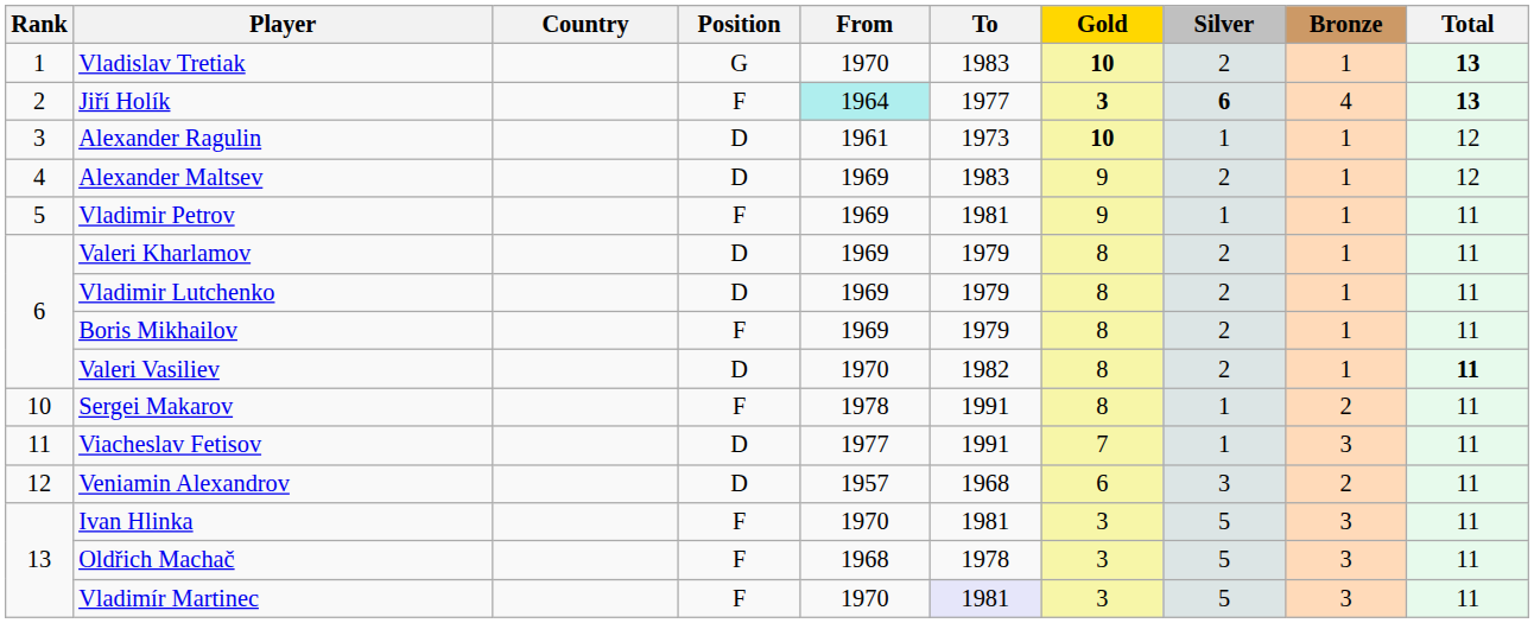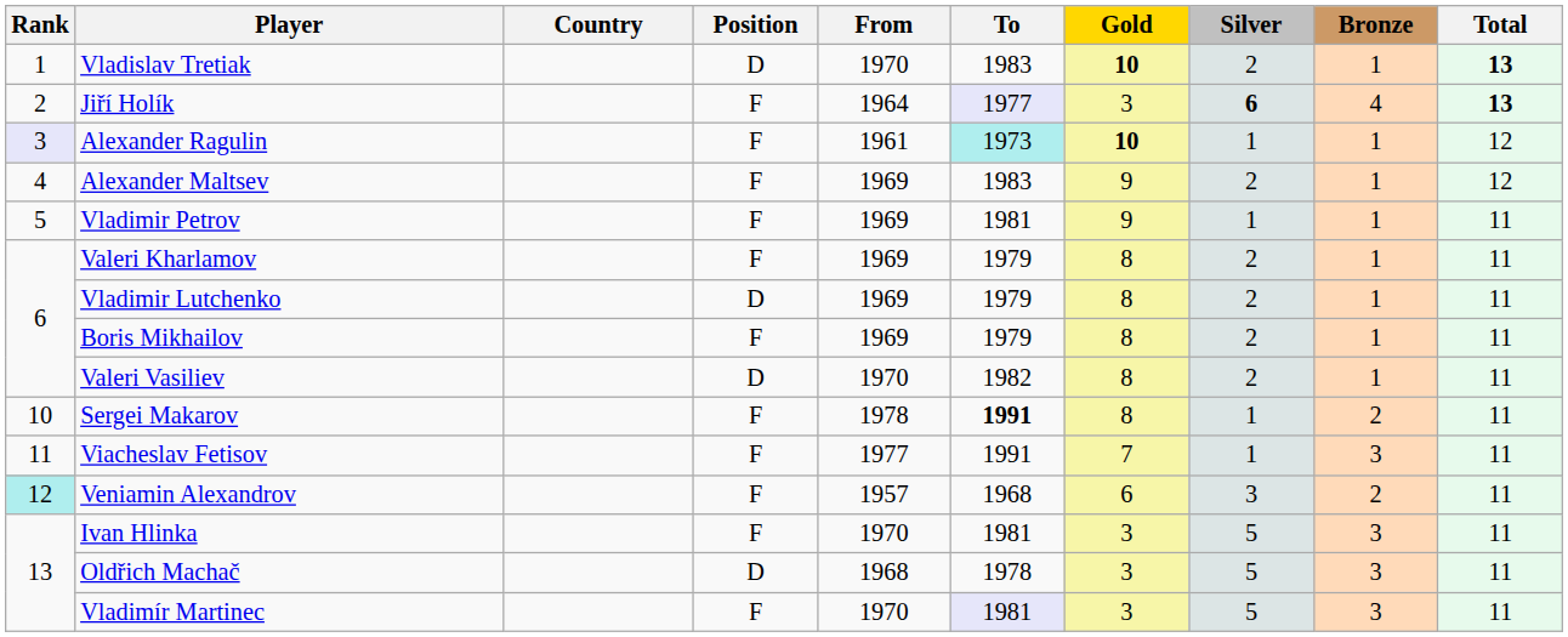Vladislav Tretiak | Position: G -> D
Jiří Holík | From: paleturquoise background -> no background
Jiří Holík | To: no background -> lavender background
Jiří Holík | Gold: bold -> normal
Alexander Ragulin | Rank: no background -> lavender background
Alexander Ragulin | Position: D -> F
Alexander Ragulin | To: no background -> paleturquoise background
Alexander Maltsev | Position: D -> F
Valeri Kharlamov | Position: D -> F
Valeri Vasiliev | Total: bold -> normal
Sergei Makarov | To: normal -> bold
Viacheslav Fetisov | Position: D -> F
Veniamin Alexandrov | Rank: no background -> paleturquoise background
Veniamin Alexandrov | Position: D -> F
Oldřich Machač | Position: F -> D
